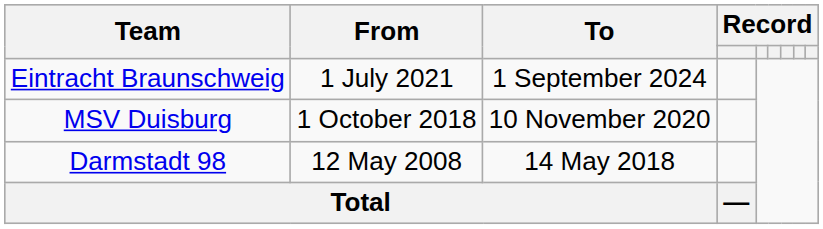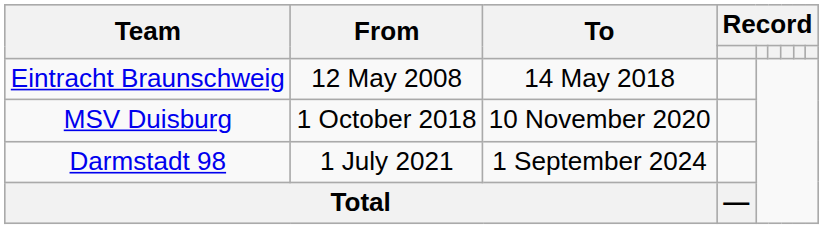Eintracht Braunschweig | From: 1 July 2021 -> 12 May 2008
Eintracht Braunschweig | To: 1 September 2024 -> 14 May 2018
Darmstadt 98 | From: 12 May 2008 -> 1 July 2021
Darmstadt 98 | To: 14 May 2018 -> 1 September 2024
